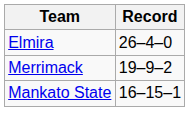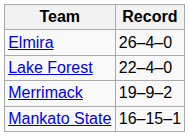+ row: Lake Forest | 22–4–0
